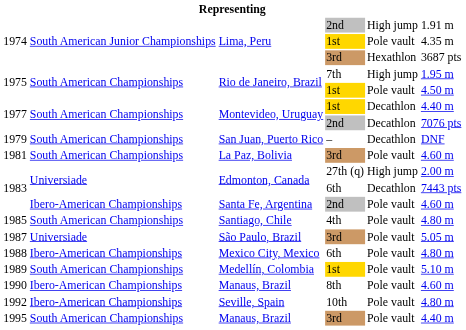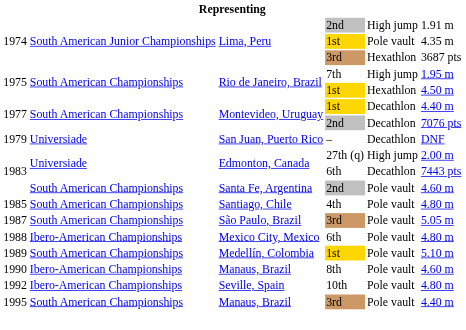1975 / 1st | column 5: Pole vault -> Hexathlon
1979 | column 2: South American Championships -> Universiade
- row: 1981 | South American Championships | La Paz, Bolivia | 3rd | Pole vault | 4.60 m
1983 / 2nd | column 2: Ibero-American Championships -> South American Championships
1987 | column 2: Universiade -> South American Championships
